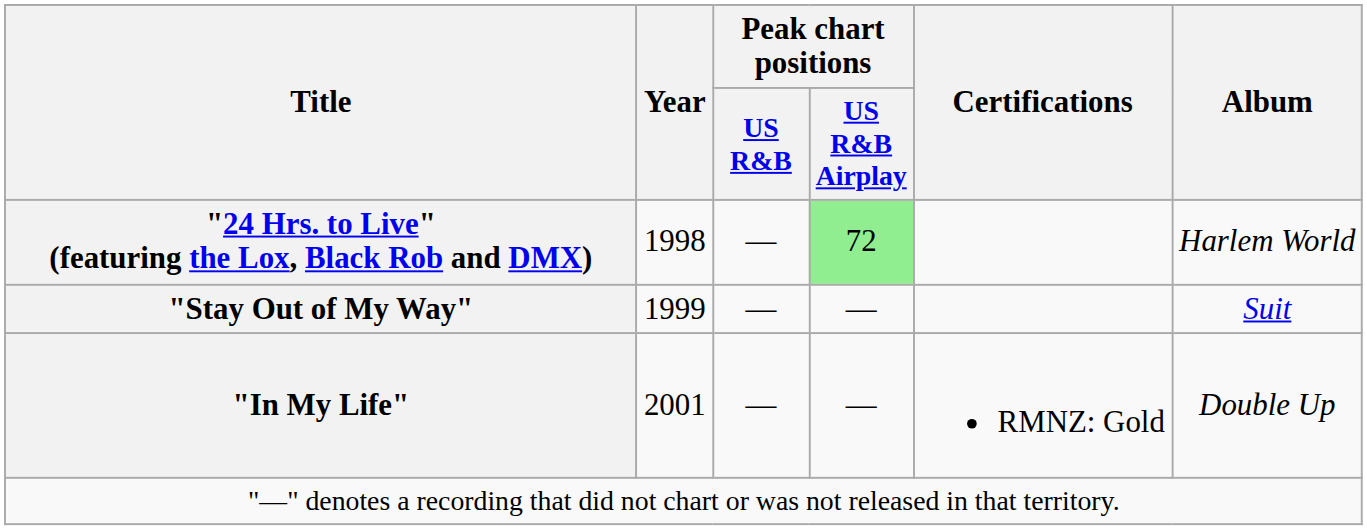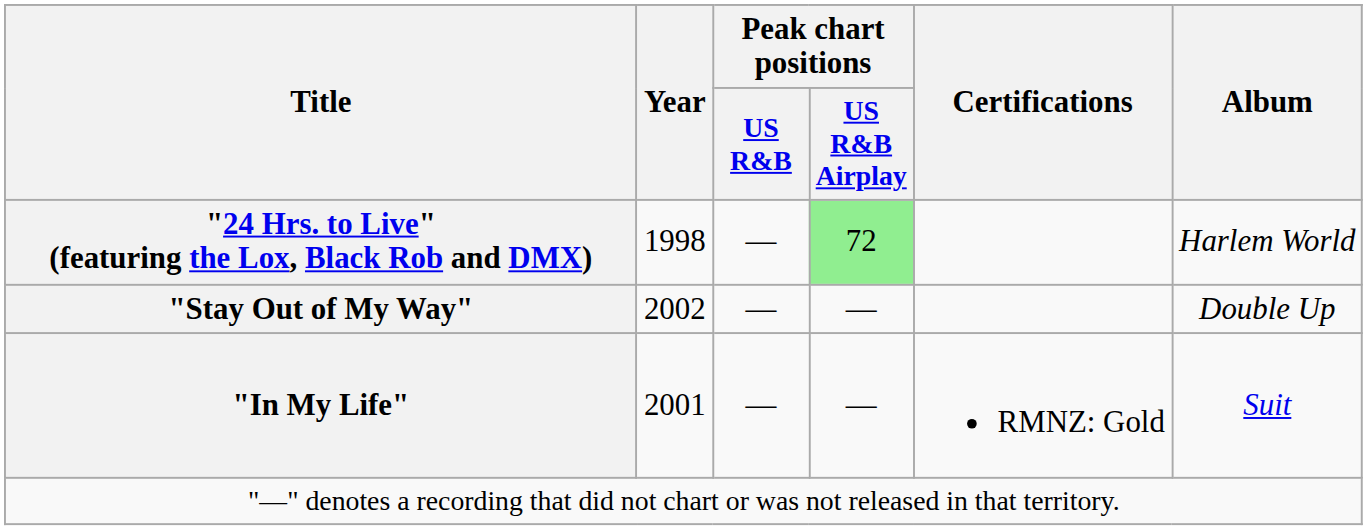"Stay Out of My Way" | Year: 1999 -> 2002
"Stay Out of My Way" | Album: Suit -> Double Up
"In My Life" | Album: Double Up -> Suit
